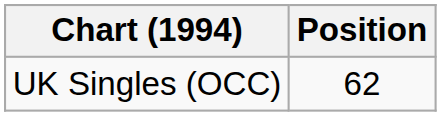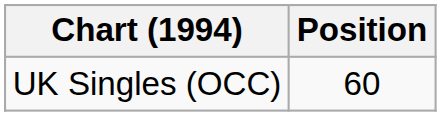UK Singles (OCC) | Position: 62 -> 60
